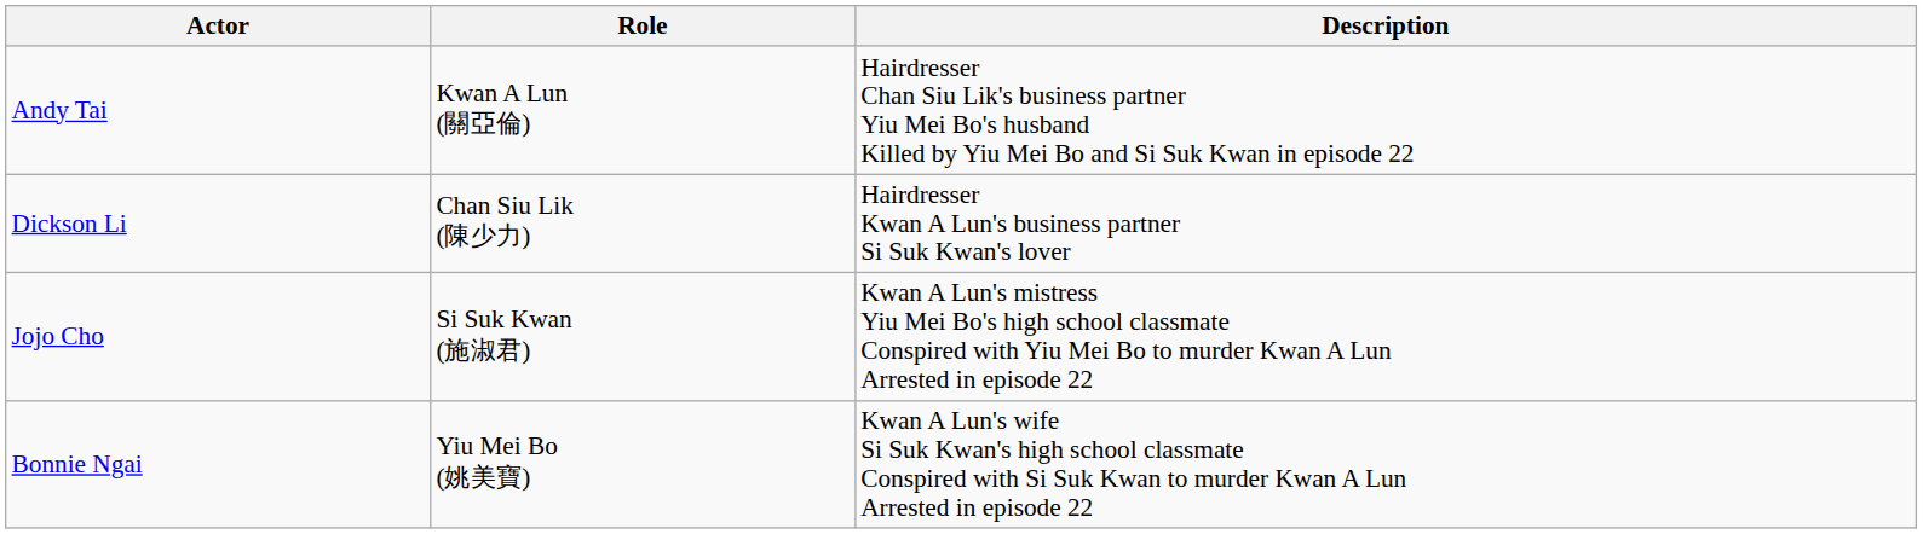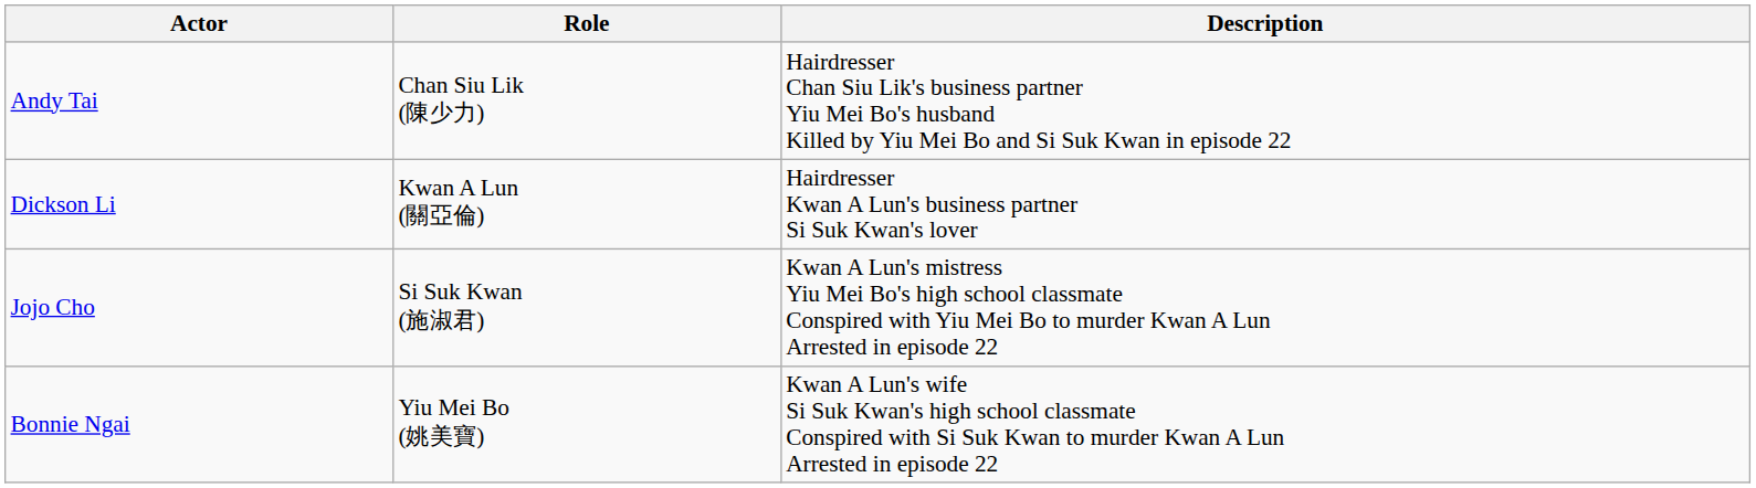Andy Tai | Role: Kwan A Lun (關亞倫) -> Chan Siu Lik (陳少力)
Dickson Li | Role: Chan Siu Lik (陳少力) -> Kwan A Lun (關亞倫)
